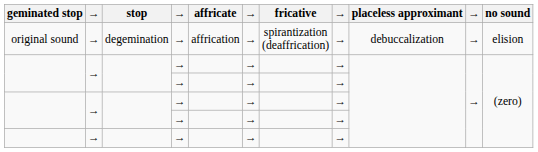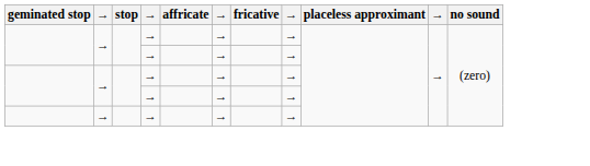- row: original sound | → | degemination | → | affrication | → | spirantization (deaffrication) | → | debuccalization | → | elision
